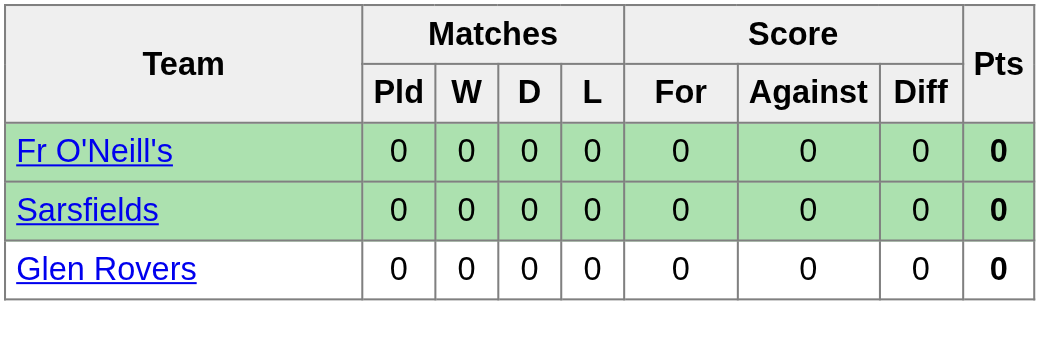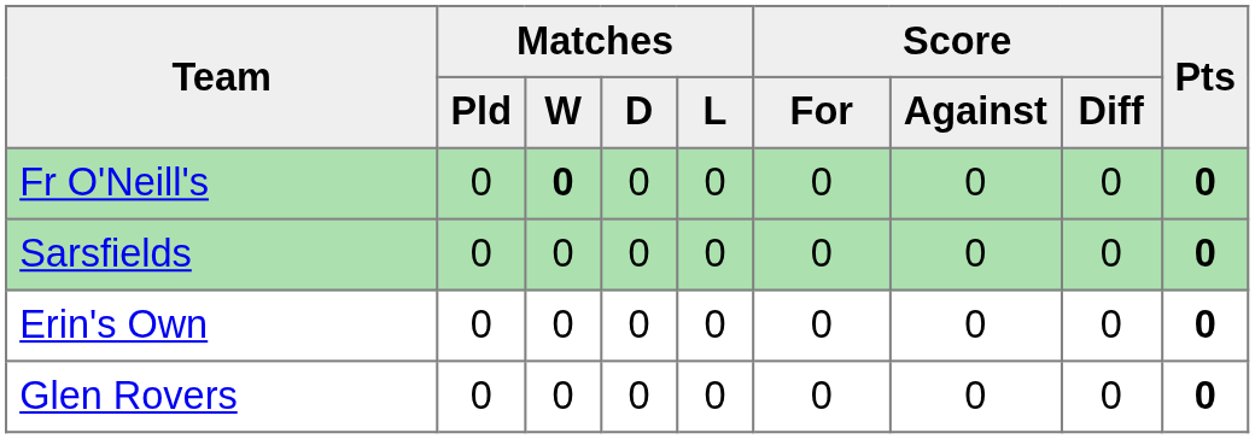Fr O'Neill's | Matches / W: normal -> bold
+ row: Erin's Own | 0 | 0 | 0 | 0 | 0 | 0 | 0 | 0
